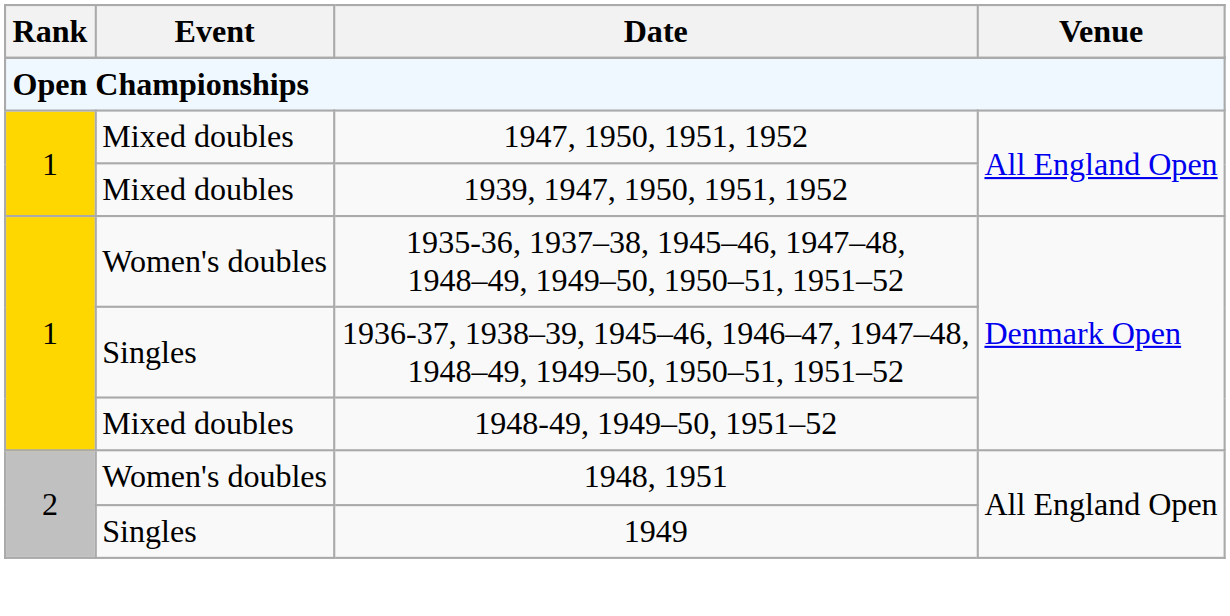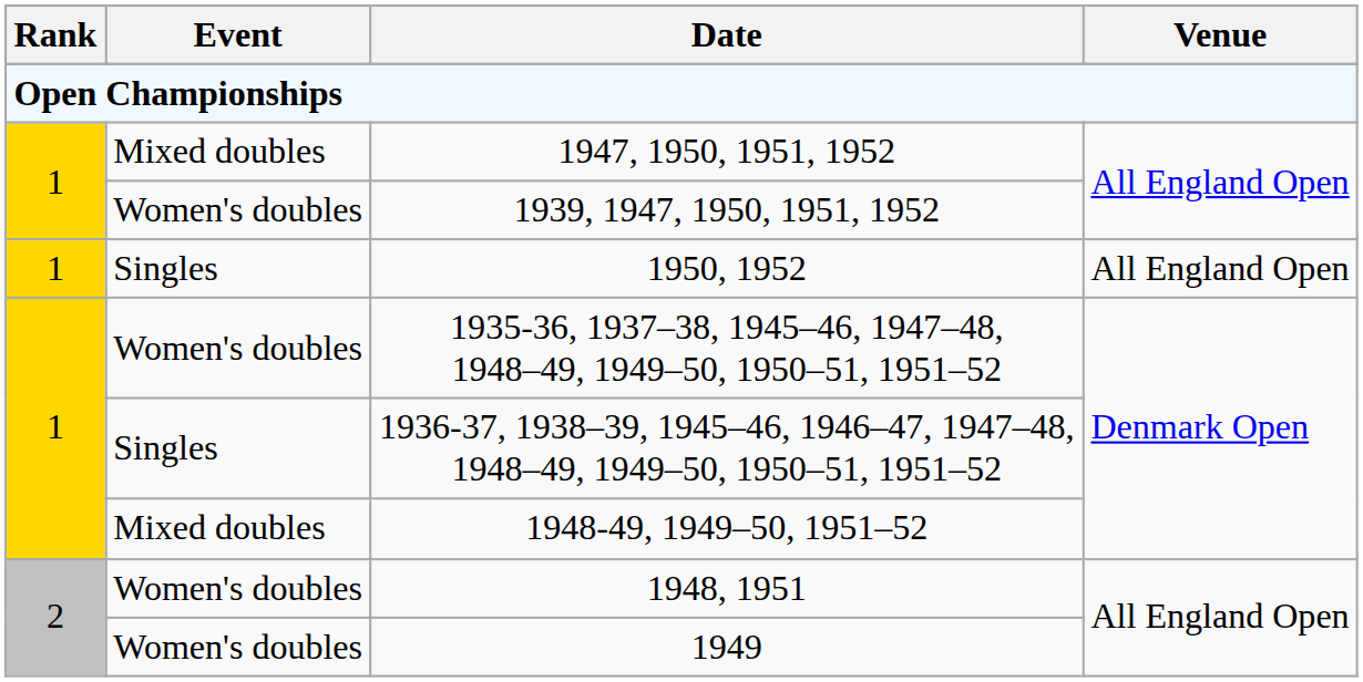1939, 1947, 1950, 1951, 1952 | Event: Mixed doubles -> Women's doubles
+ row: 1 | Singles | 1950, 1952 | All England Open
1949 | Event: Singles -> Women's doubles
